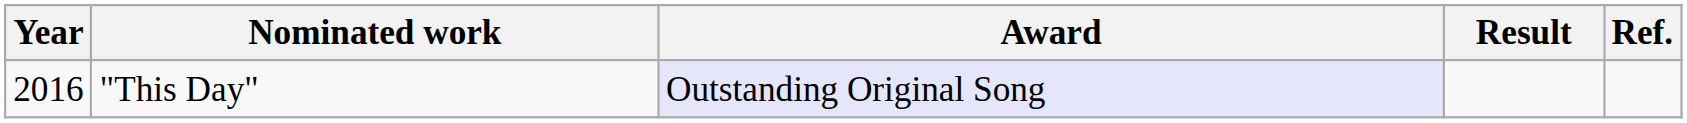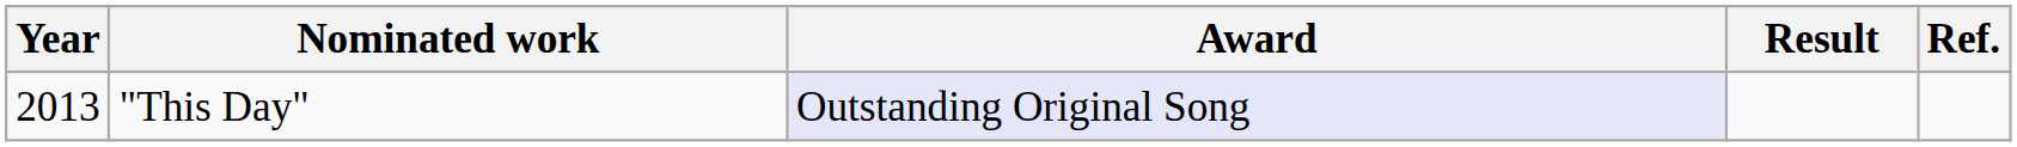"This Day" | Year: 2016 -> 2013
